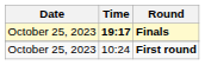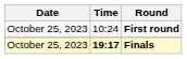rows swapped: First round <-> Finals
